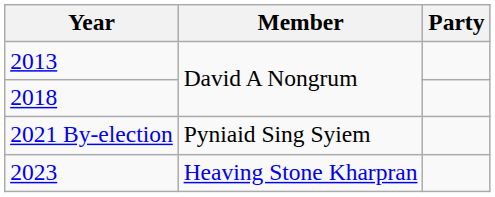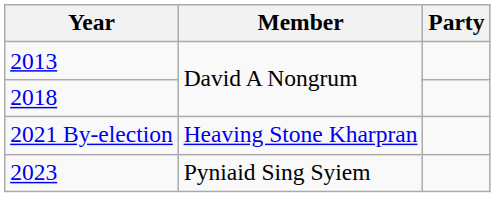2021 By-election | Member: Pyniaid Sing Syiem -> Heaving Stone Kharpran
2023 | Member: Heaving Stone Kharpran -> Pyniaid Sing Syiem
